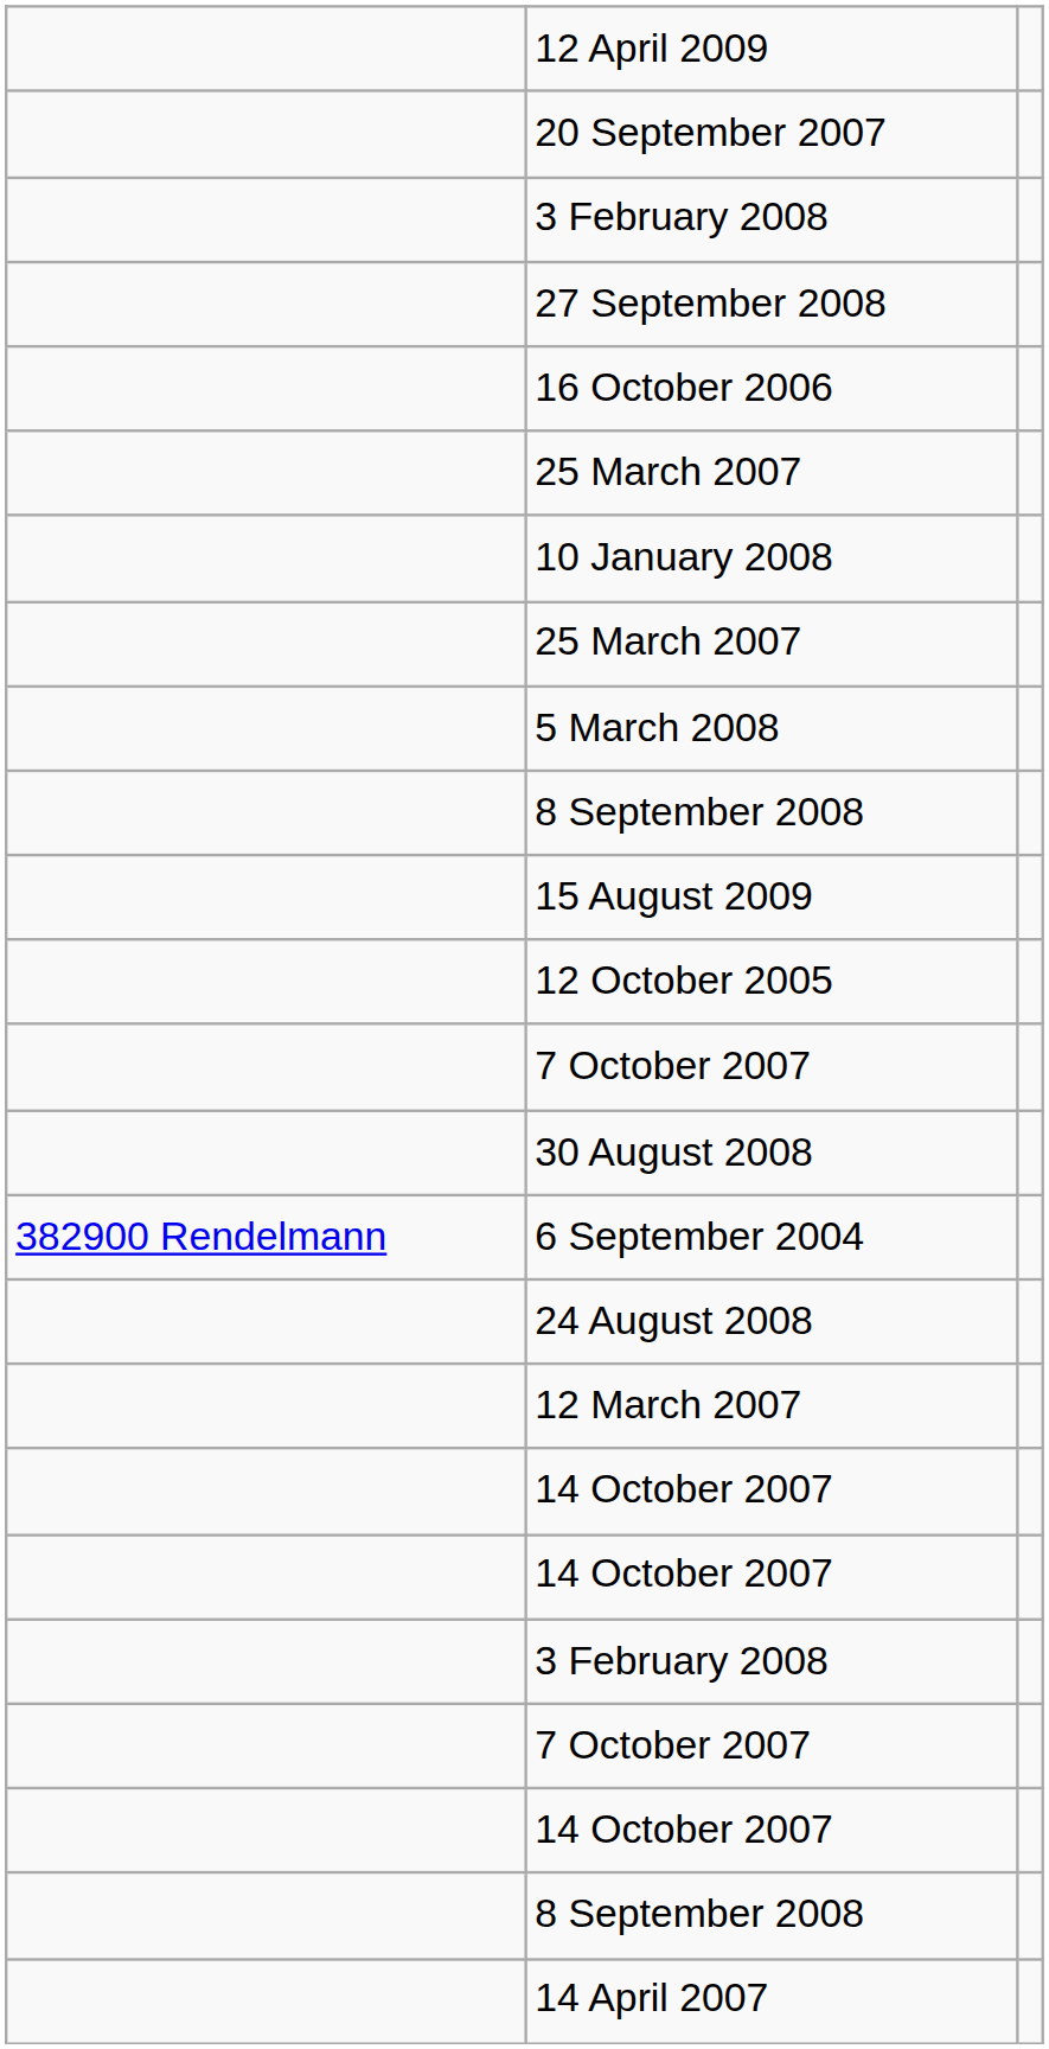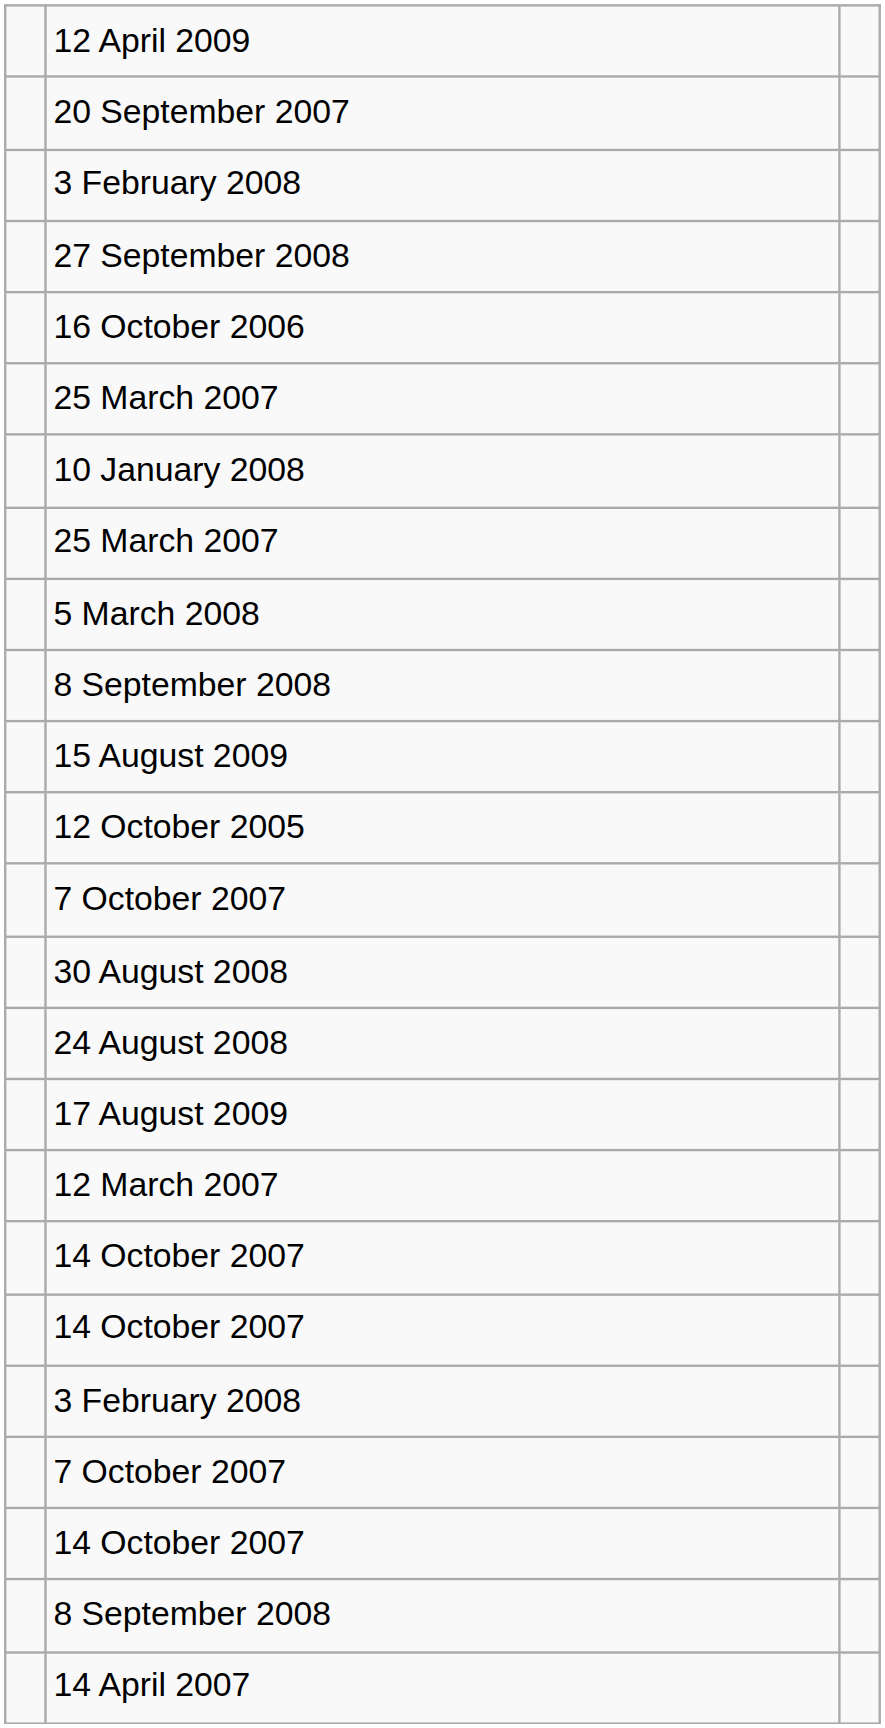- row: 382900 Rendelmann | 6 September 2004
+ row: 17 August 2009
